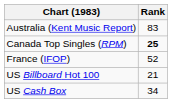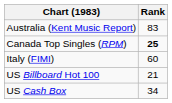- row: France (IFOP) | 52
+ row: Italy (FIMI) | 60
